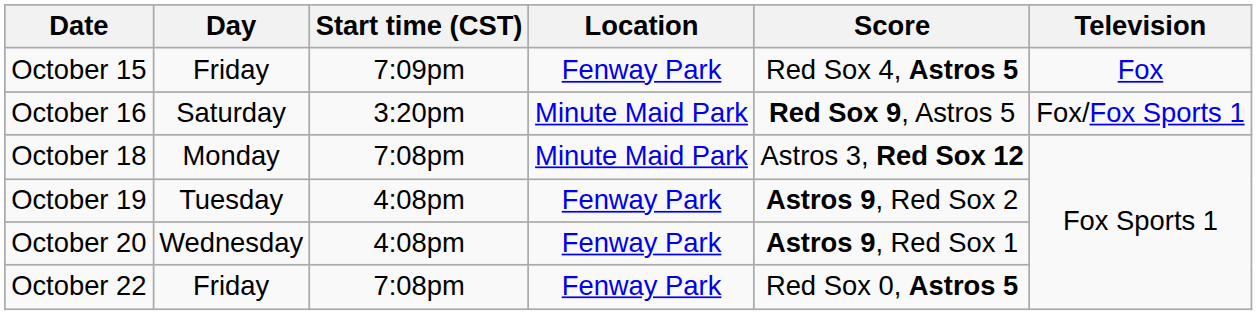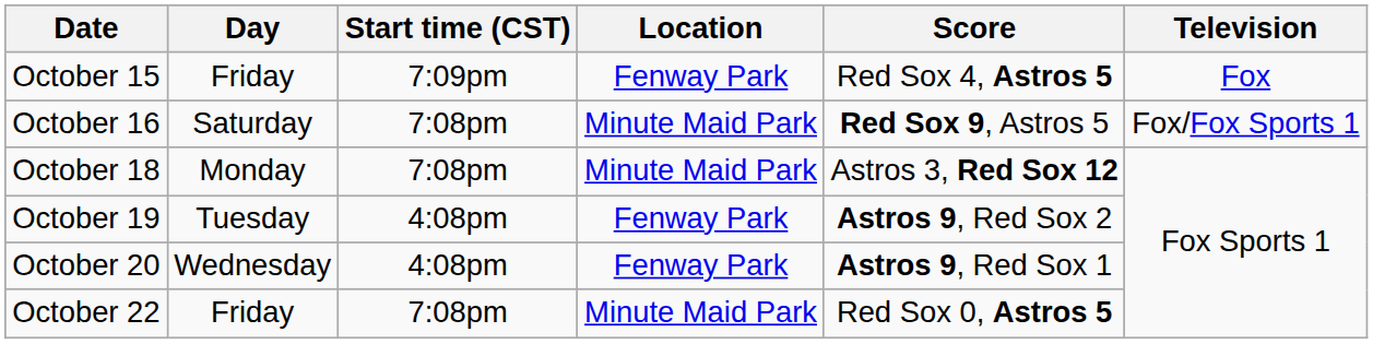October 16 | Start time (CST): 3:20pm -> 7:08pm
October 22 | Location: Fenway Park -> Minute Maid Park
